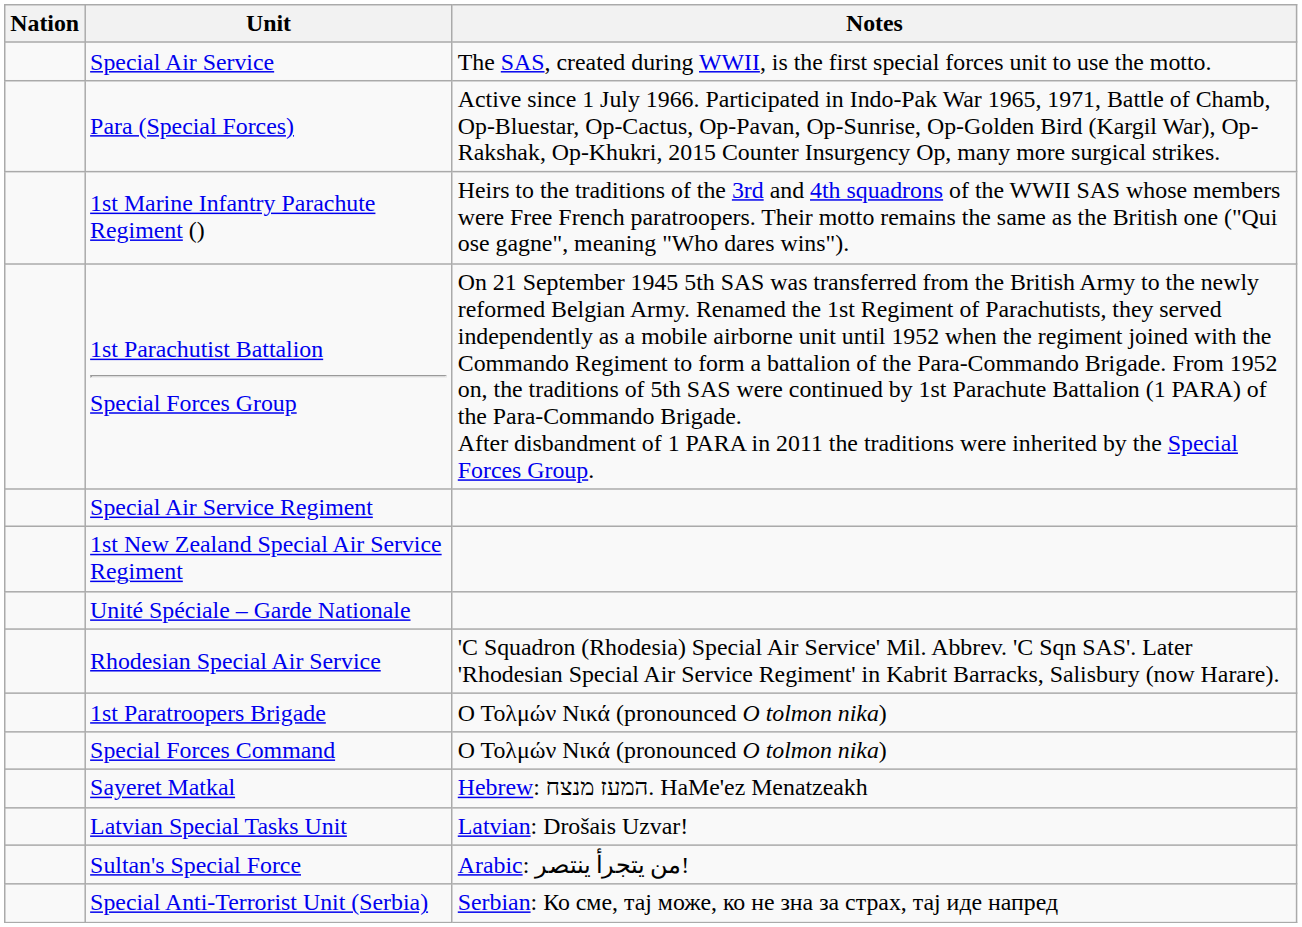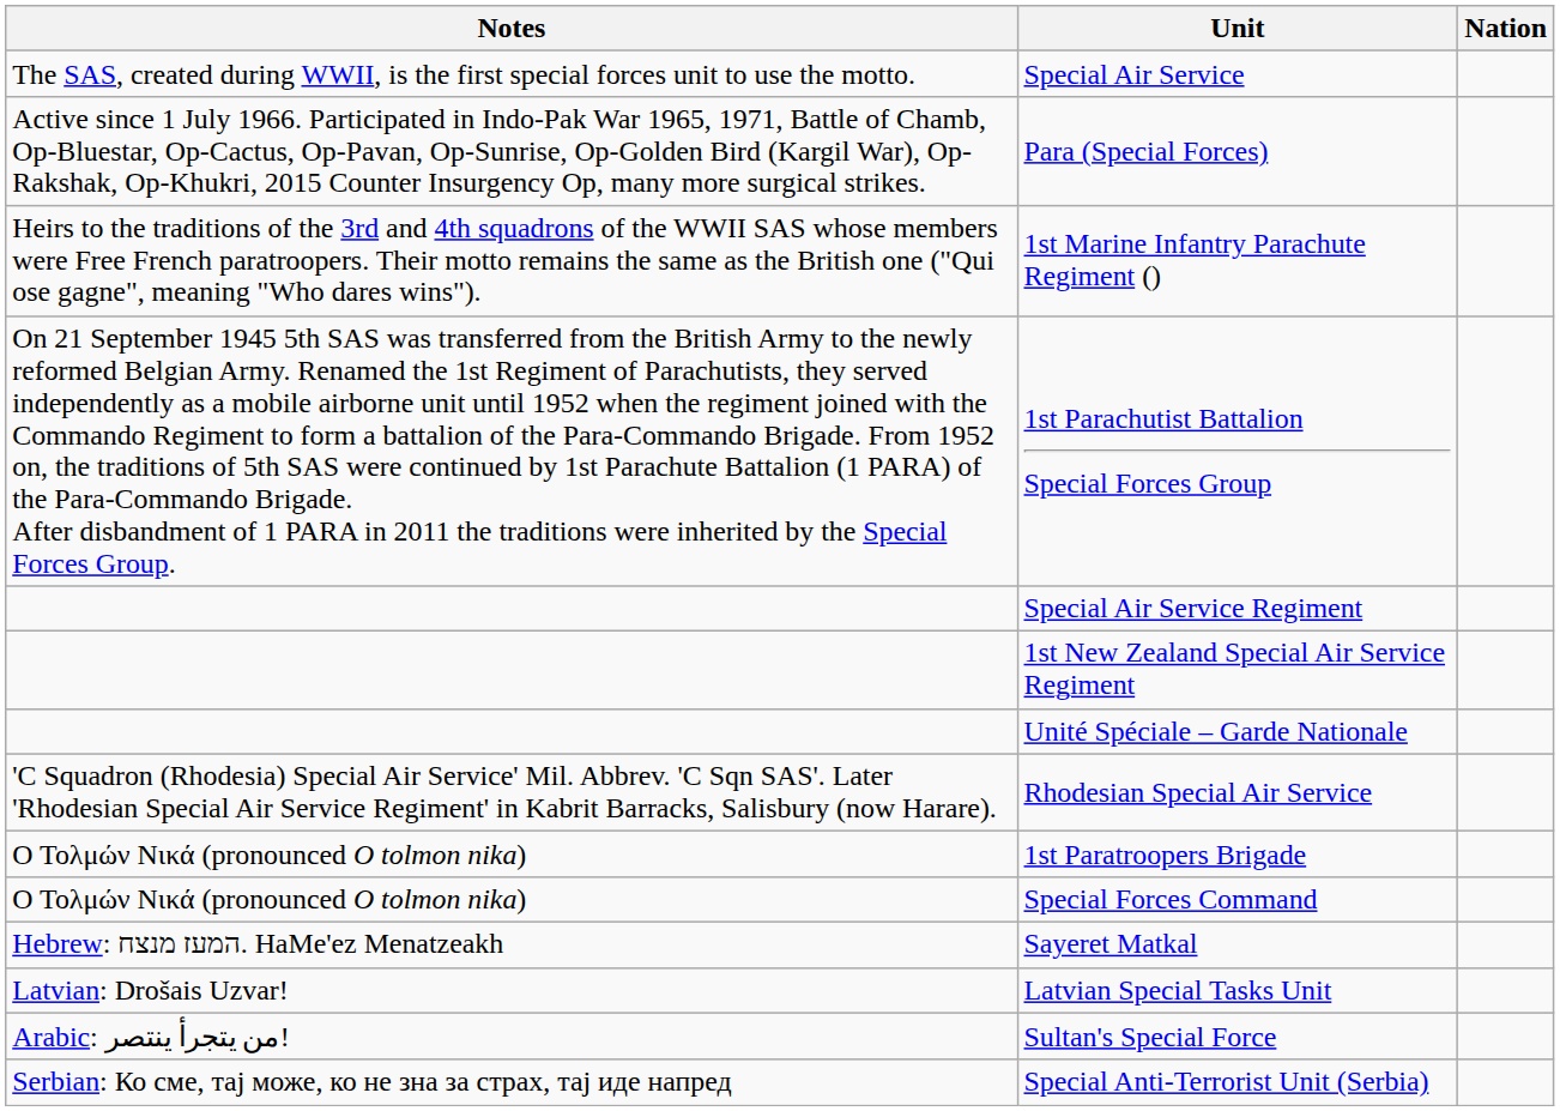columns swapped: Nation <-> Notes
